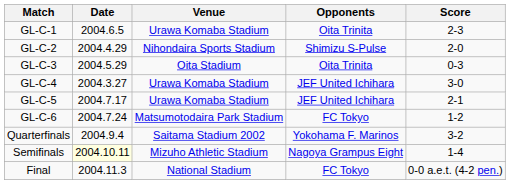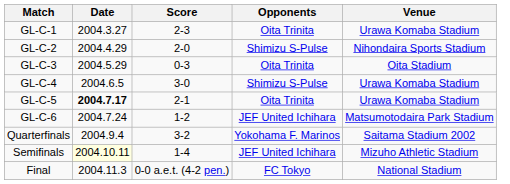columns swapped: Venue <-> Score
GL-C-1 | Date: 2004.6.5 -> 2004.3.27
GL-C-4 | Date: 2004.3.27 -> 2004.6.5
GL-C-4 | Opponents: JEF United Ichihara -> Shimizu S-Pulse
GL-C-5 | Date: normal -> bold
GL-C-5 | Opponents: JEF United Ichihara -> Oita Trinita
GL-C-6 | Opponents: FC Tokyo -> JEF United Ichihara
Semifinals | Opponents: Nagoya Grampus Eight -> JEF United Ichihara
